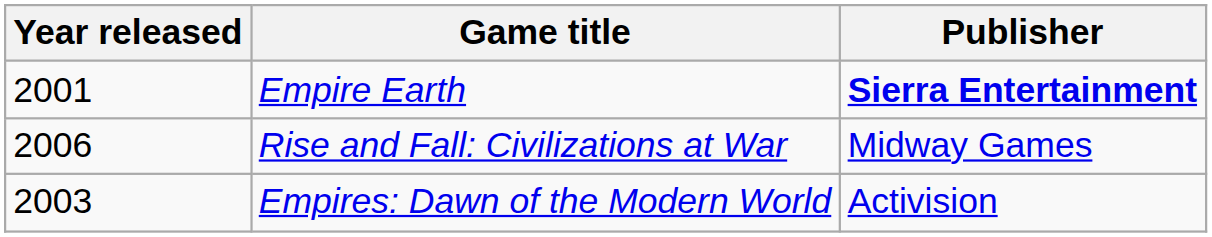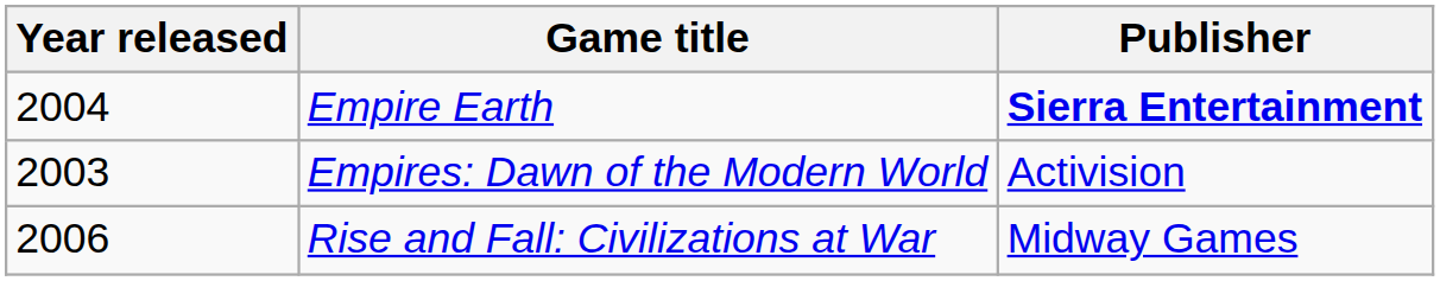Empire Earth | Year released: 2001 -> 2004
rows swapped: Empires: Dawn of the Modern World <-> Rise and Fall: Civilizations at War
